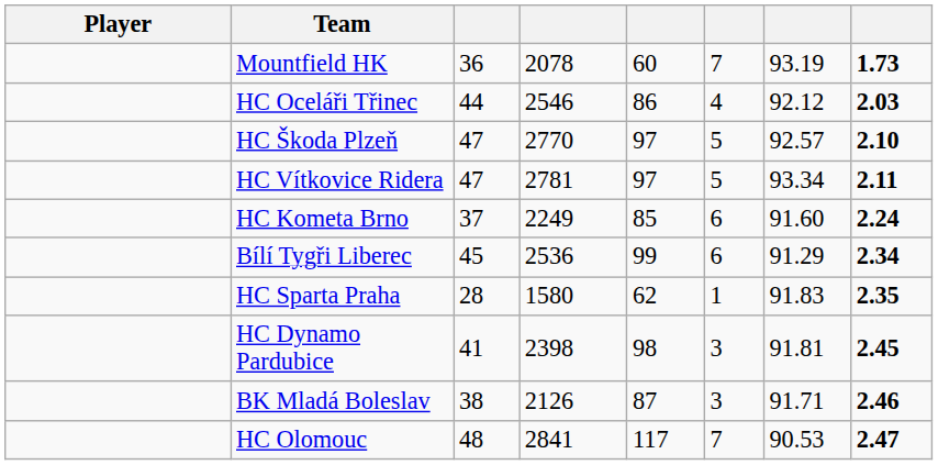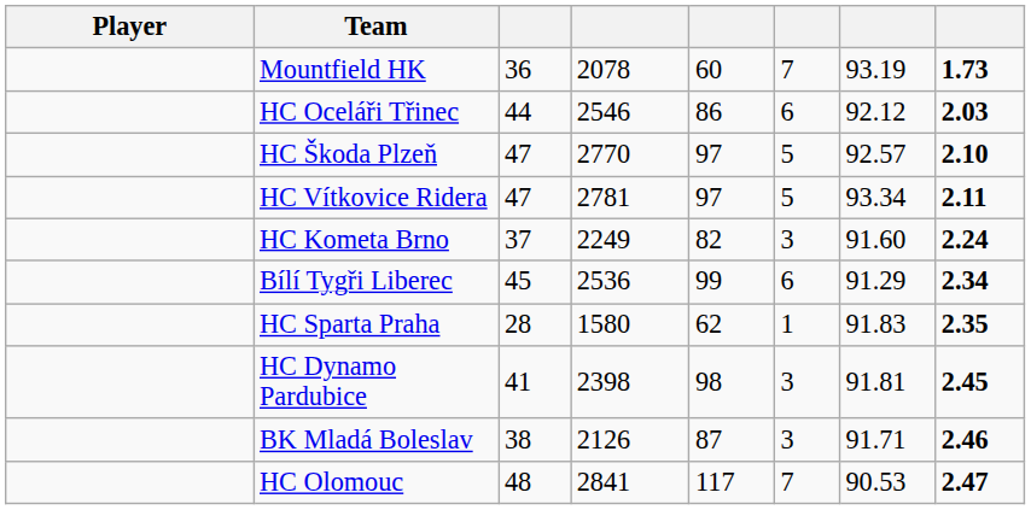HC Oceláři Třinec | column 6: 4 -> 6
HC Kometa Brno | column 5: 85 -> 82
HC Kometa Brno | column 6: 6 -> 3
